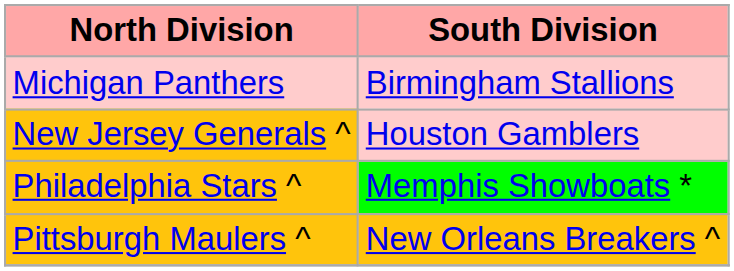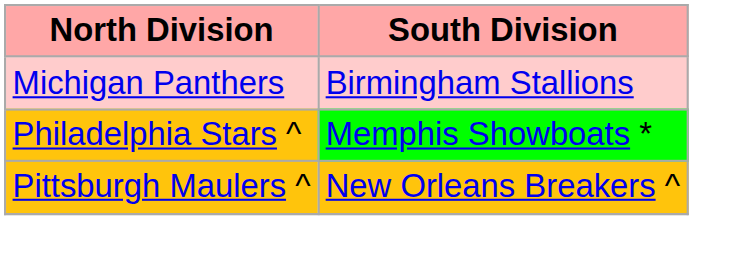- row: New Jersey Generals ^ | Houston Gamblers
